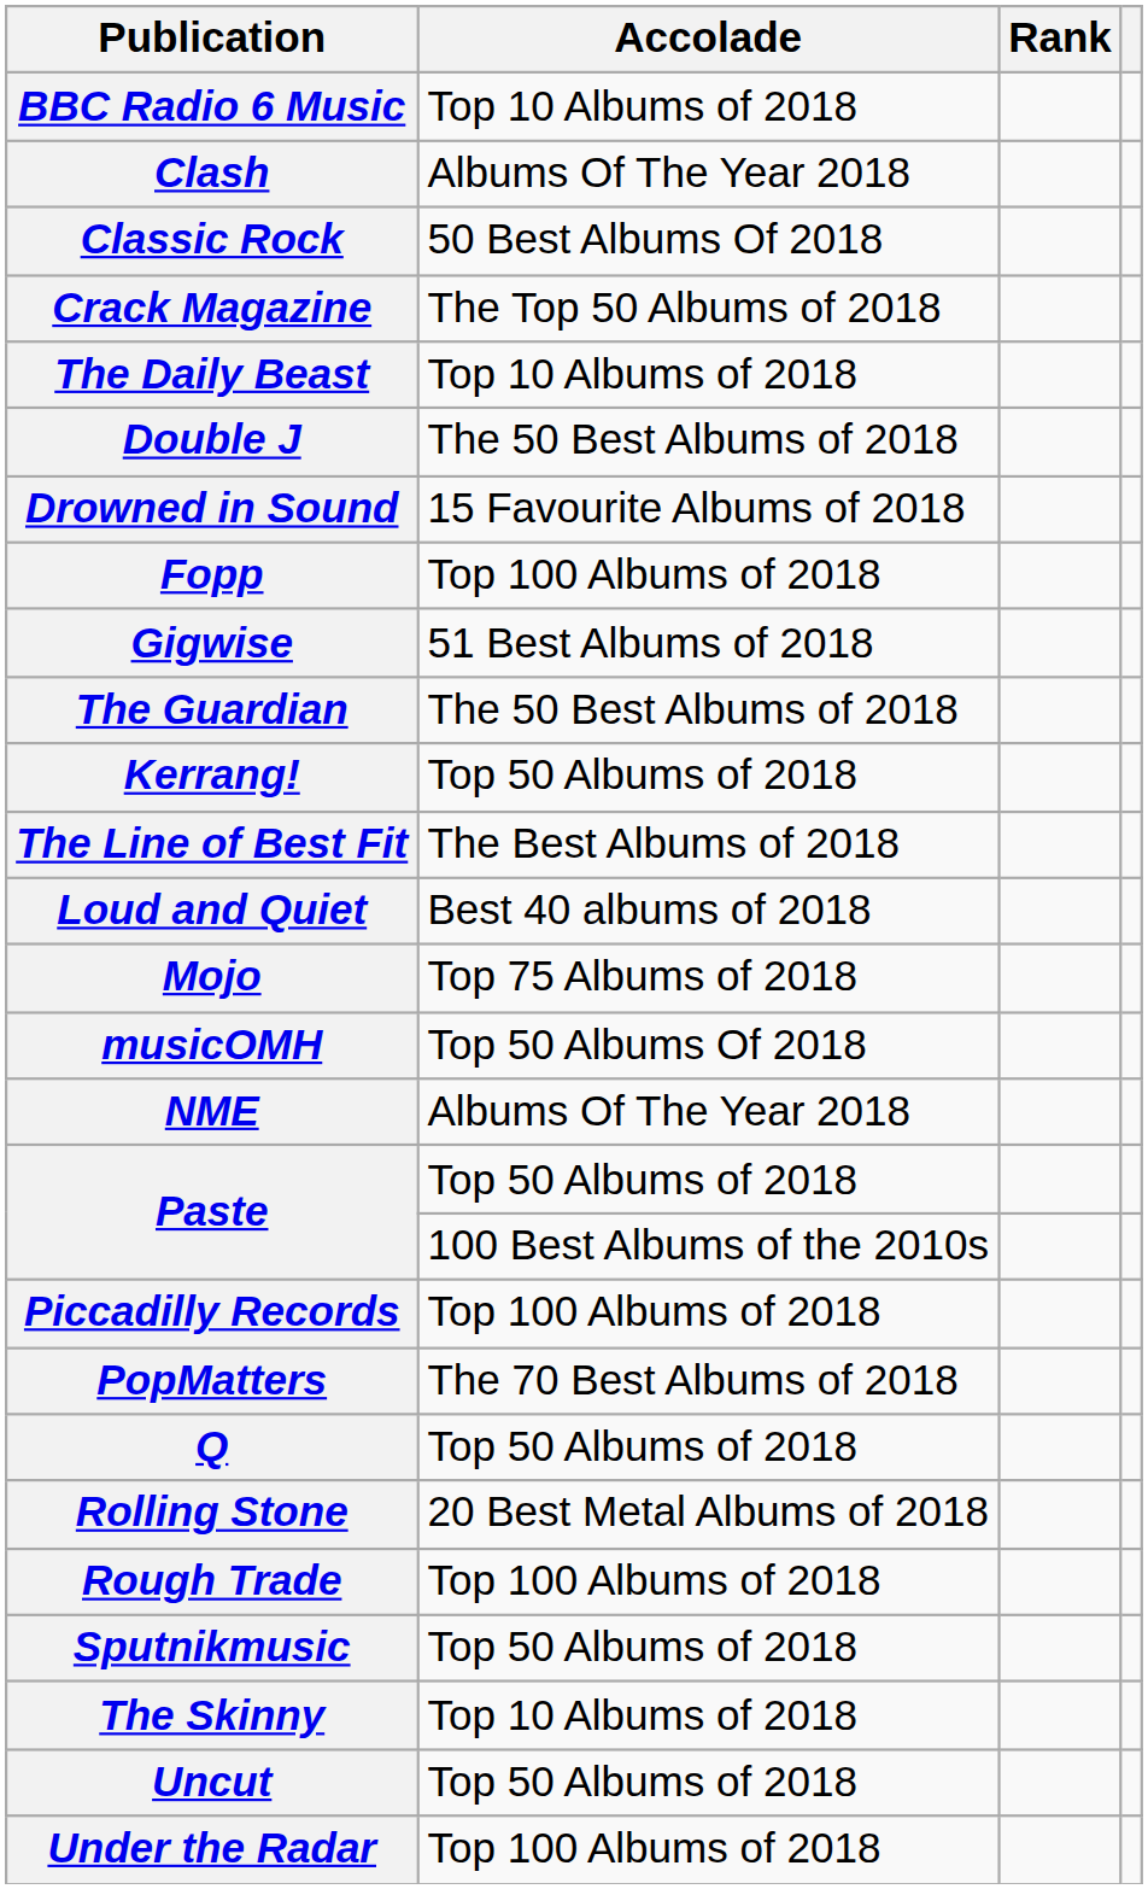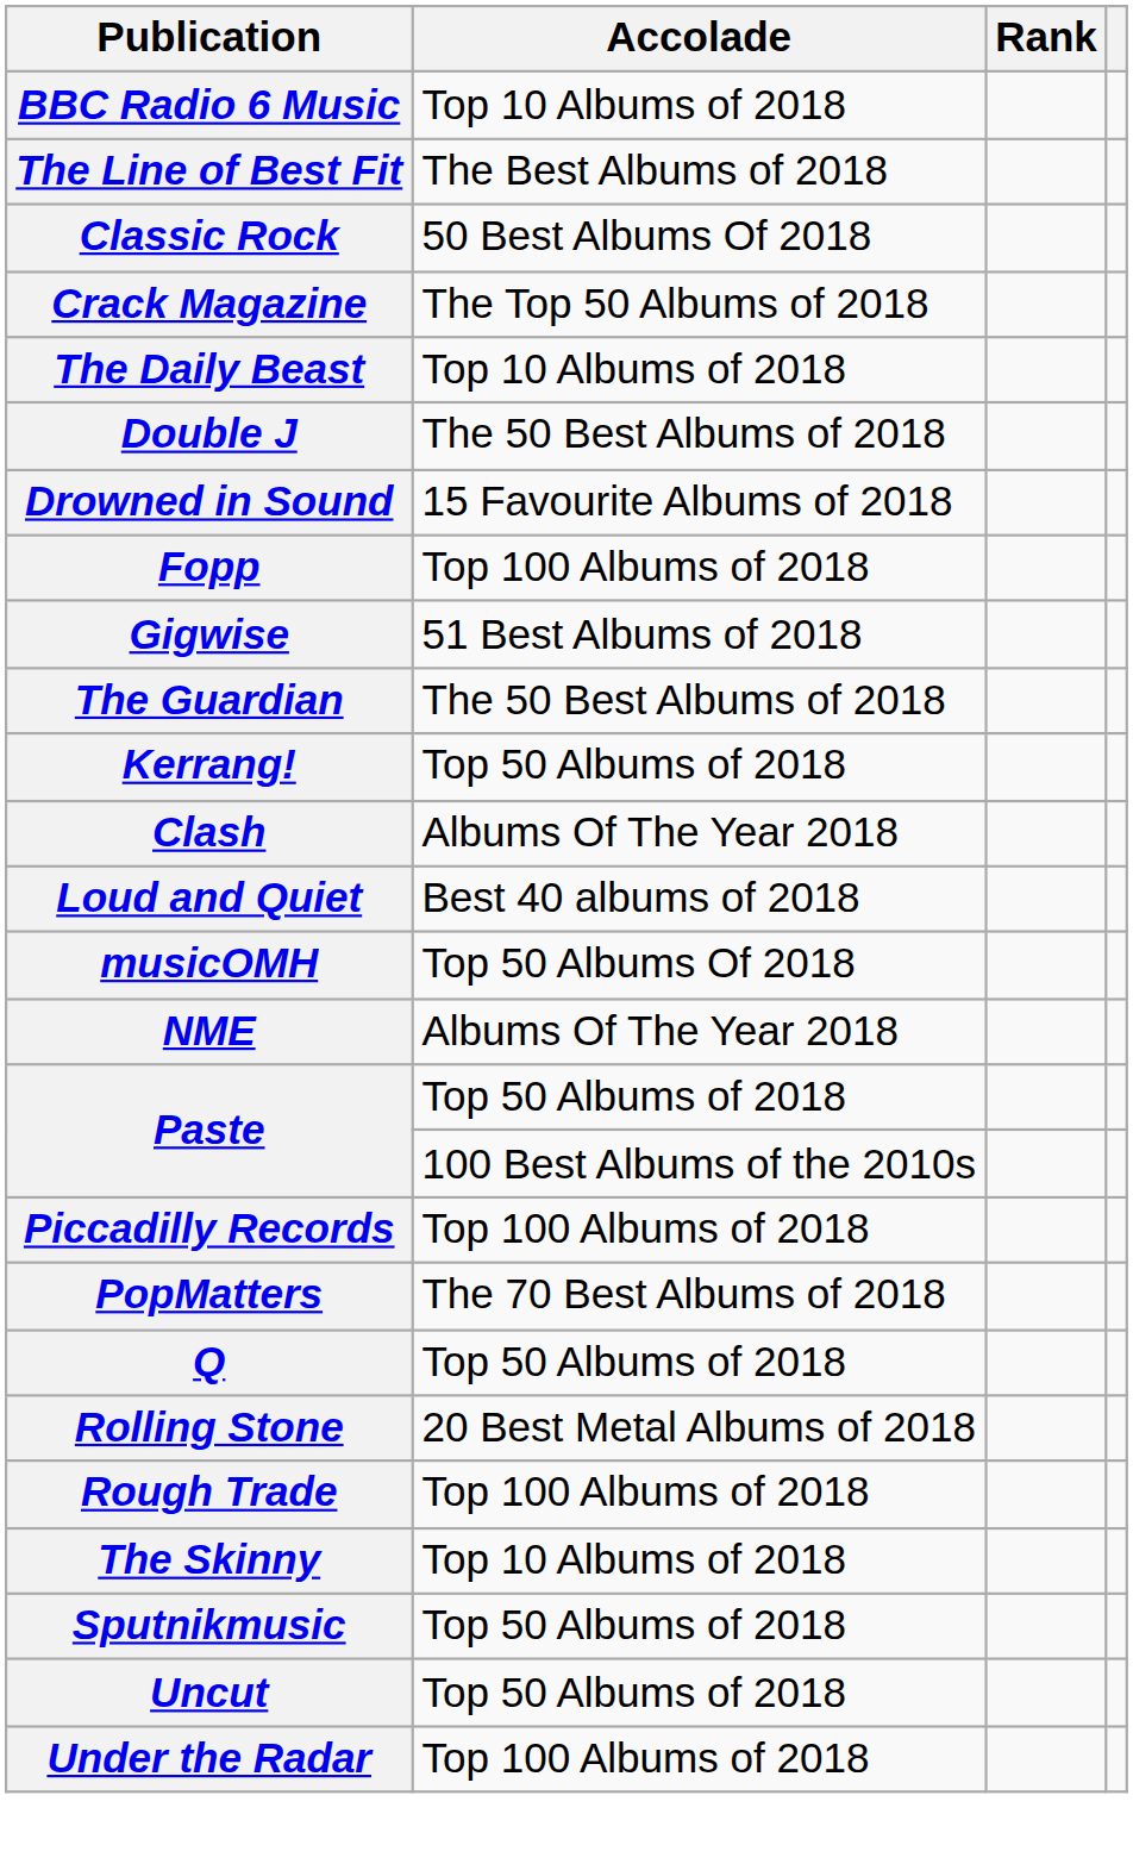rows swapped: Clash <-> The Line of Best Fit
- row: Mojo | Top 75 Albums of 2018
rows swapped: The Skinny <-> Sputnikmusic
